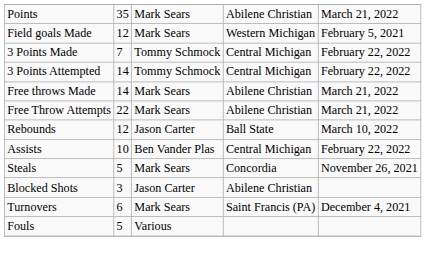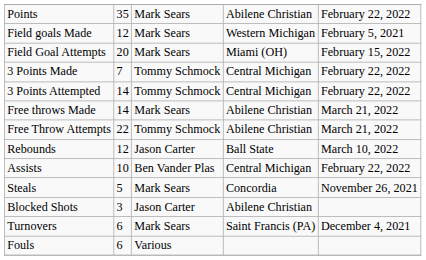Points | column 5: March 21, 2022 -> February 22, 2022
+ row: Field Goal Attempts | 20 | Mark Sears | Miami (OH) | February 15, 2022
Free Throw Attempts | column 3: Mark Sears -> Tommy Schmock
Fouls | column 2: 5 -> 6
